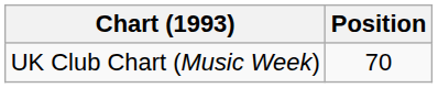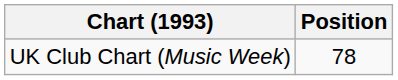UK Club Chart (Music Week) | Position: 70 -> 78
